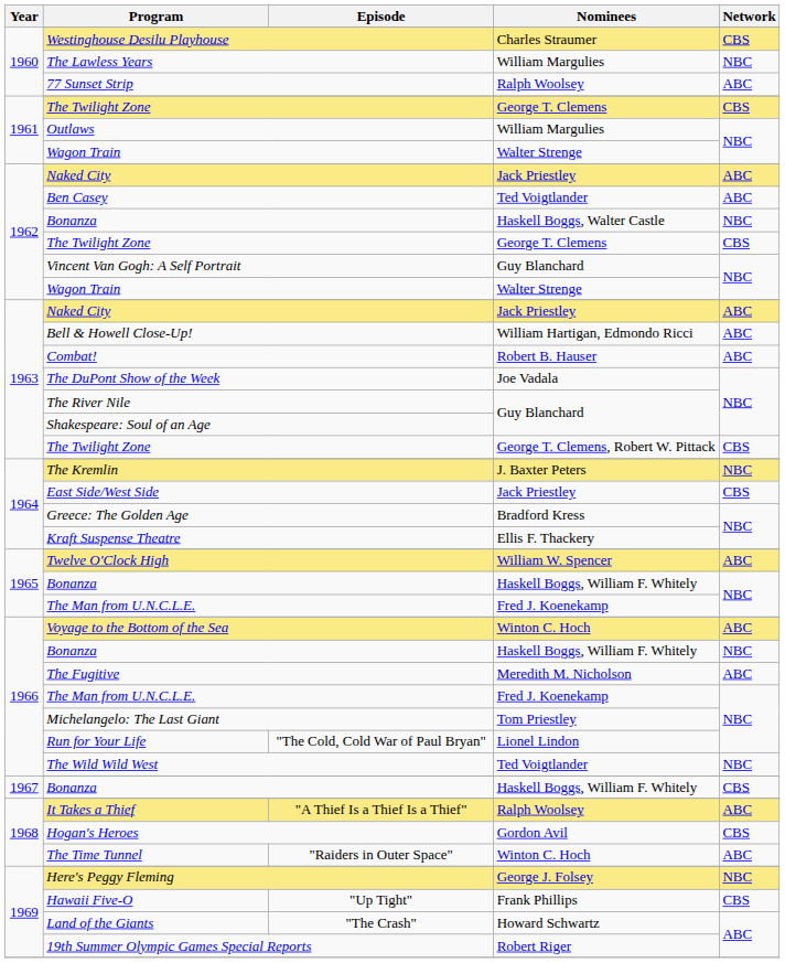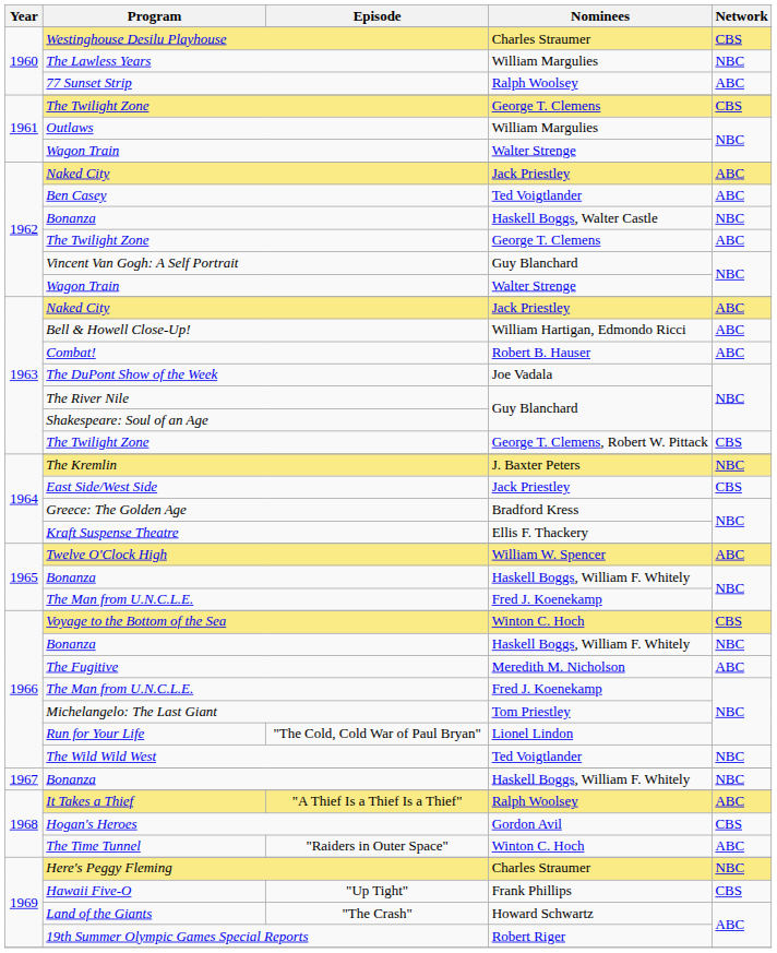1962 / The Twilight Zone | Network: CBS -> ABC
Voyage to the Bottom of the Sea | Network: ABC -> CBS
1967 / Bonanza | Network: CBS -> NBC
Here's Peggy Fleming | Nominees: George J. Folsey -> Charles Straumer
